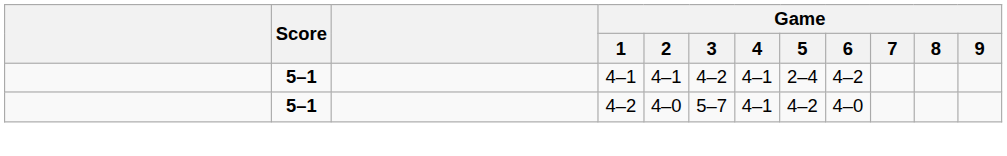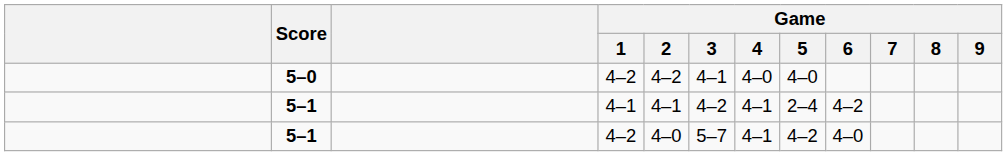+ row: 5–0 | 4–2 | 4–2 | 4–1 | 4–0 | 4–0
